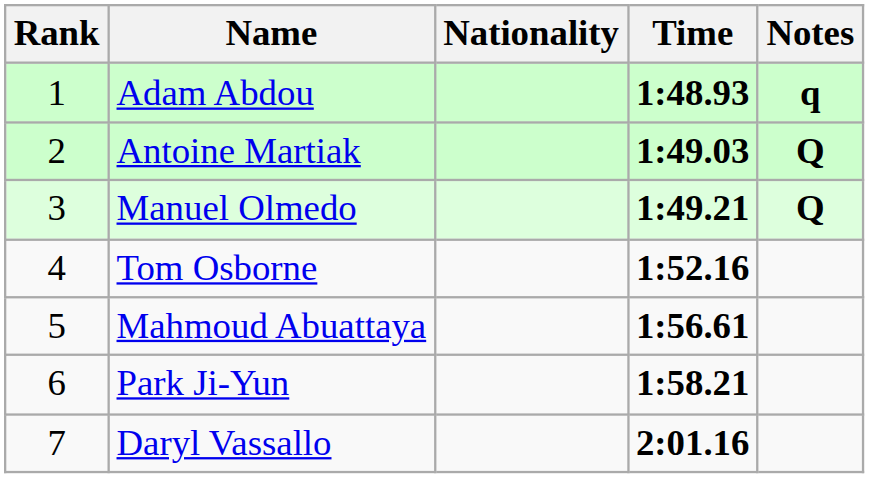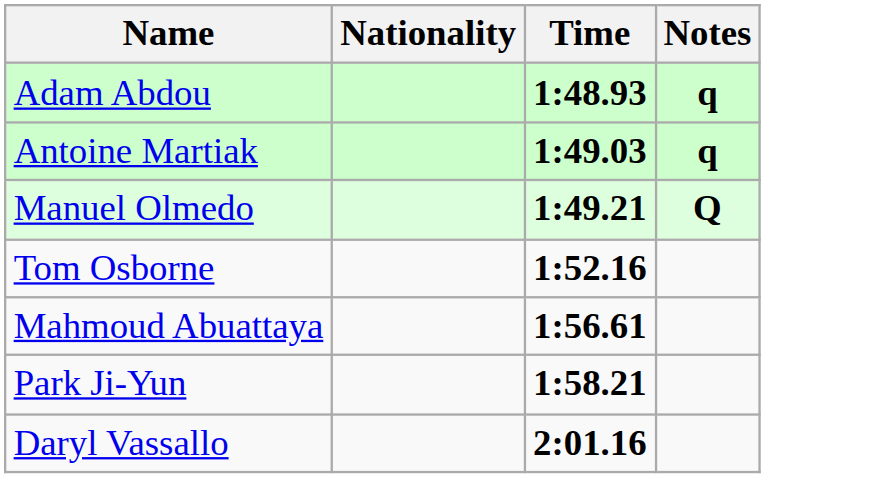- column: Rank | 1 | 2 | 3 | 4 | 5 | 6 | 7
Antoine Martiak | Notes: Q -> q
